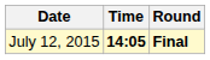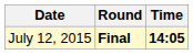columns swapped: Time <-> Round
